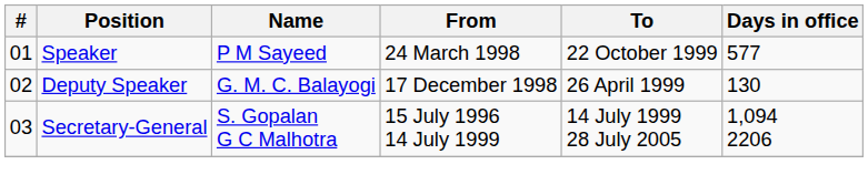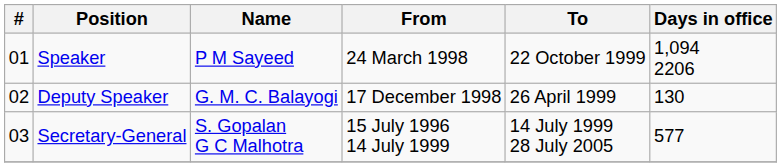Speaker | Days in office: 577 -> 1,094 2206
Secretary-General | Days in office: 1,094 2206 -> 577
